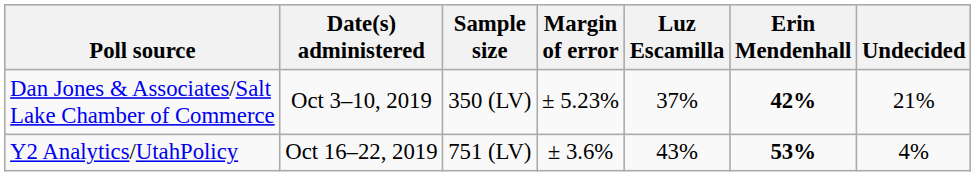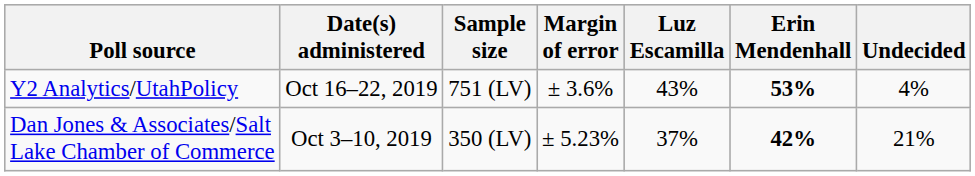rows swapped: Y2 Analytics/UtahPolicy <-> Dan Jones & Associates/Salt Lake Chamber of Commerce
